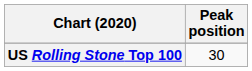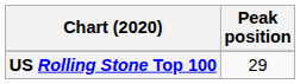US Rolling Stone Top 100 | Peak position: 30 -> 29
